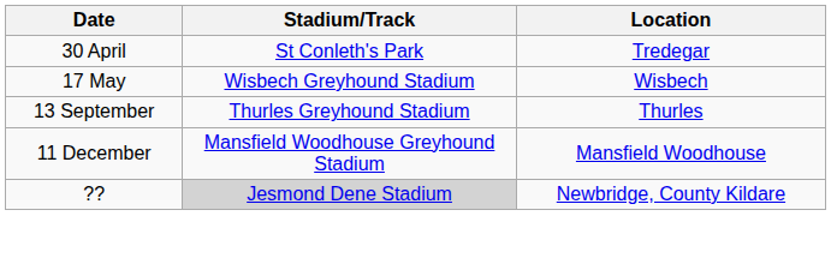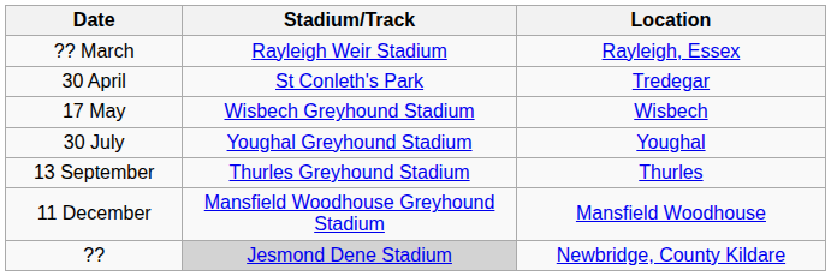+ row: ?? March | Rayleigh Weir Stadium | Rayleigh, Essex
+ row: 30 July | Youghal Greyhound Stadium | Youghal
